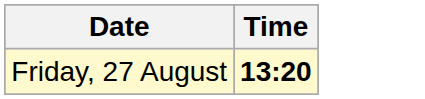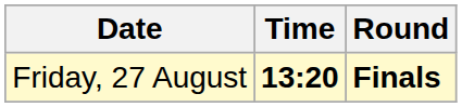+ column: Round | Finals
